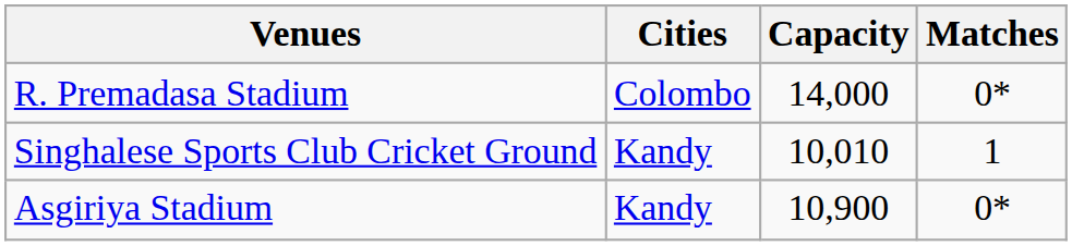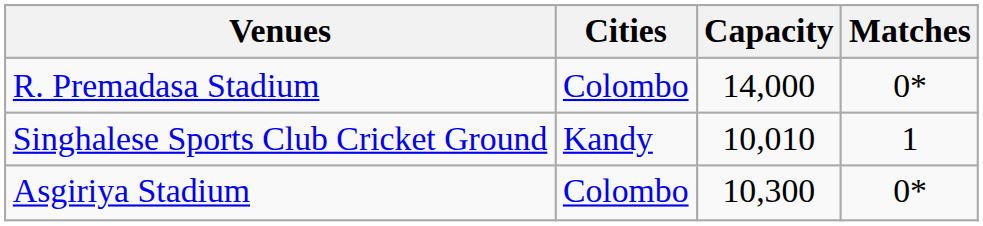Asgiriya Stadium | Cities: Kandy -> Colombo
Asgiriya Stadium | Capacity: 10,900 -> 10,300
